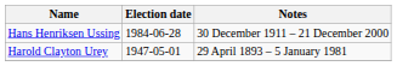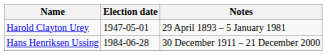rows swapped: Harold Clayton Urey <-> Hans Henriksen Ussing
